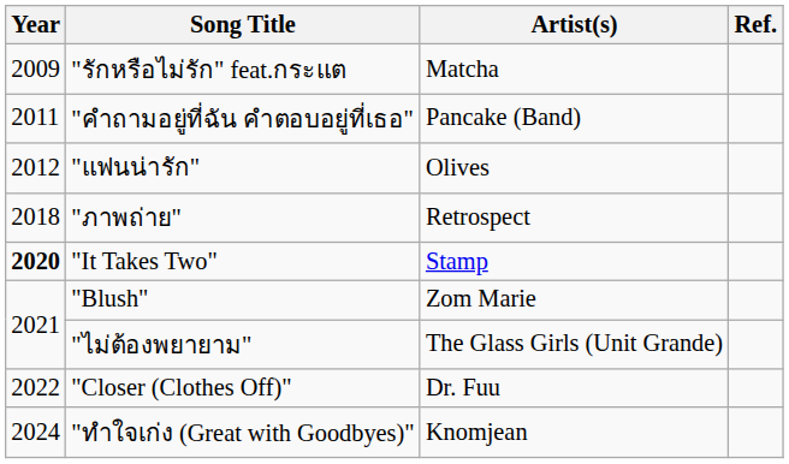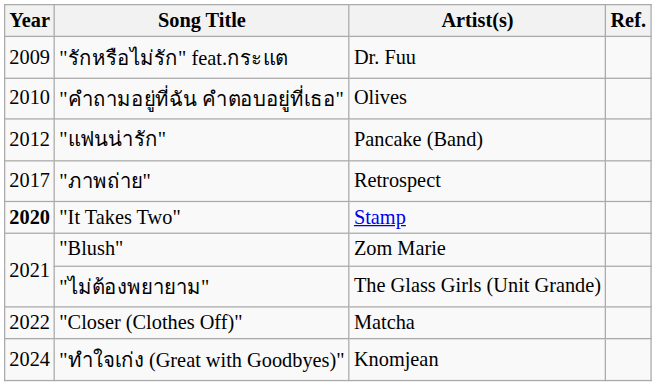"รักหรือไม่รัก" feat.กระแต | Artist(s): Matcha -> Dr. Fuu
"คำถามอยู่ที่ฉัน คำตอบอยู่ที่เธอ" | Year: 2011 -> 2010
"คำถามอยู่ที่ฉัน คำตอบอยู่ที่เธอ" | Artist(s): Pancake (Band) -> Olives
"แฟนน่ารัก" | Artist(s): Olives -> Pancake (Band)
"ภาพถ่าย" | Year: 2018 -> 2017
"Closer (Clothes Off)" | Artist(s): Dr. Fuu -> Matcha
